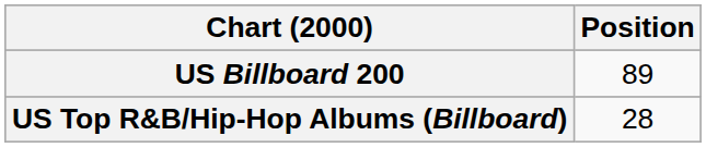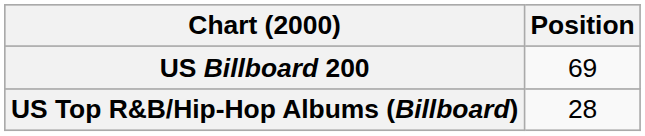US Billboard 200 | Position: 89 -> 69
